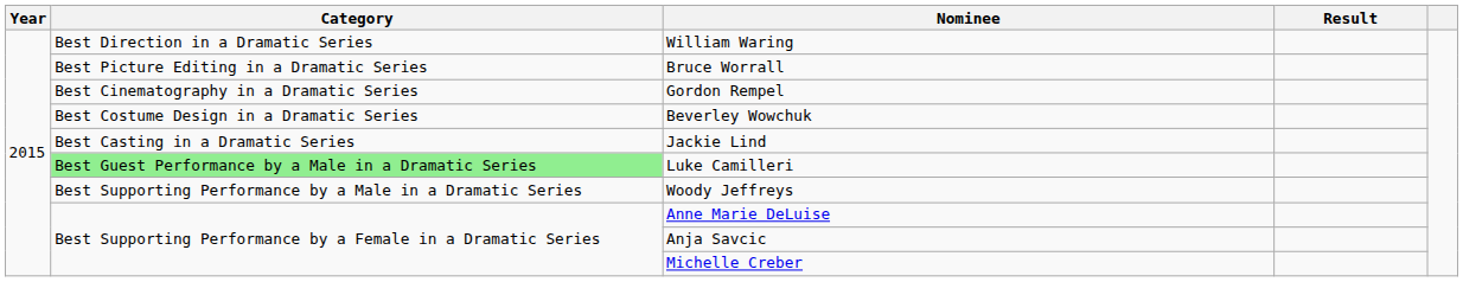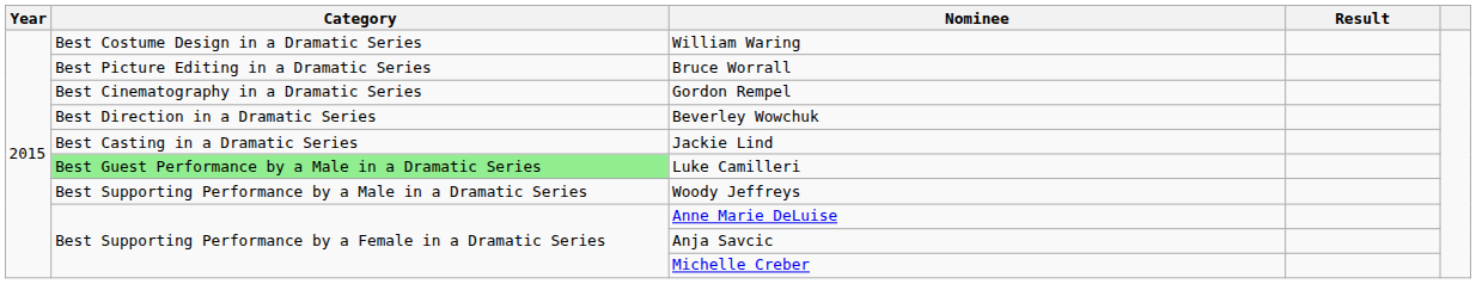William Waring | Category: Best Direction in a Dramatic Series -> Best Costume Design in a Dramatic Series
Beverley Wowchuk | Category: Best Costume Design in a Dramatic Series -> Best Direction in a Dramatic Series
